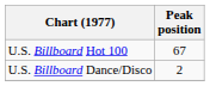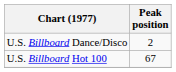rows swapped: U.S. Billboard Hot 100 <-> U.S. Billboard Dance/Disco
